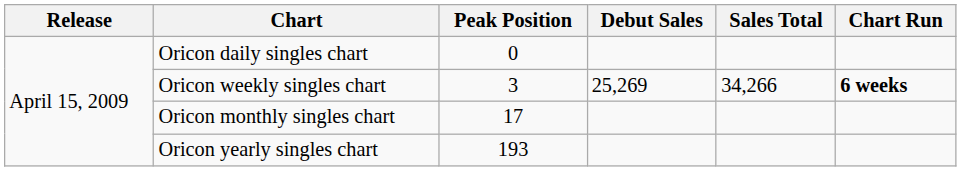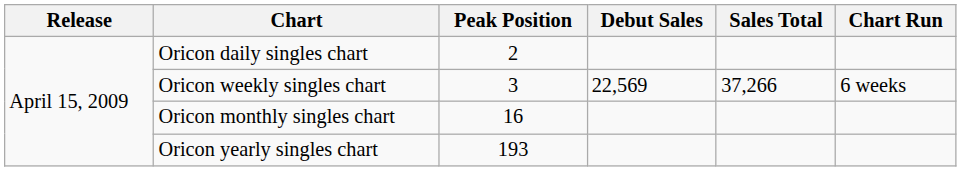Oricon daily singles chart | Peak Position: 0 -> 2
Oricon weekly singles chart | Debut Sales: 25,269 -> 22,569
Oricon weekly singles chart | Sales Total: 34,266 -> 37,266
Oricon weekly singles chart | Chart Run: bold -> normal
Oricon monthly singles chart | Peak Position: 17 -> 16
